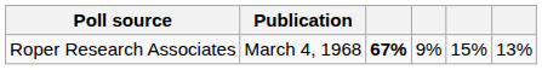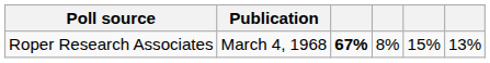Roper Research Associates | column 4: 9% -> 8%
